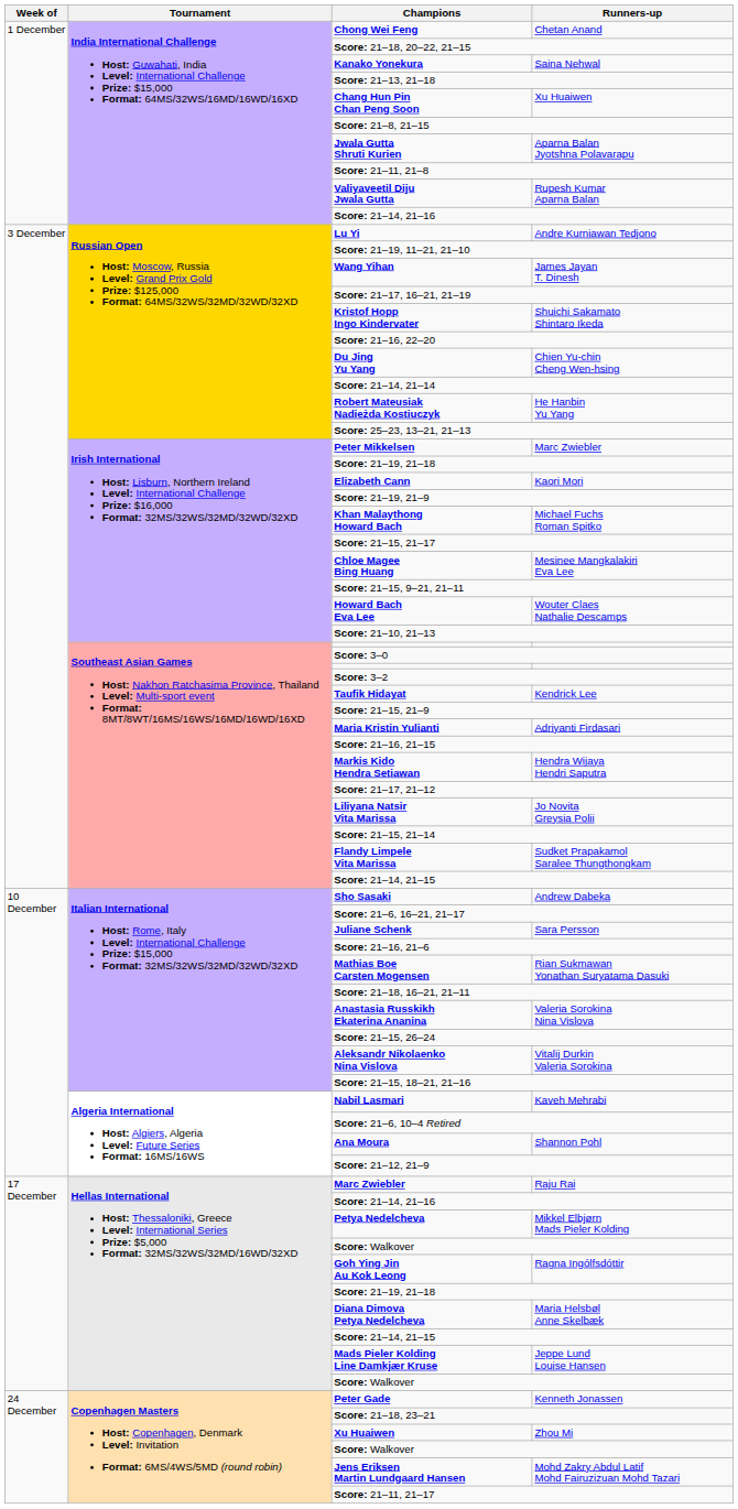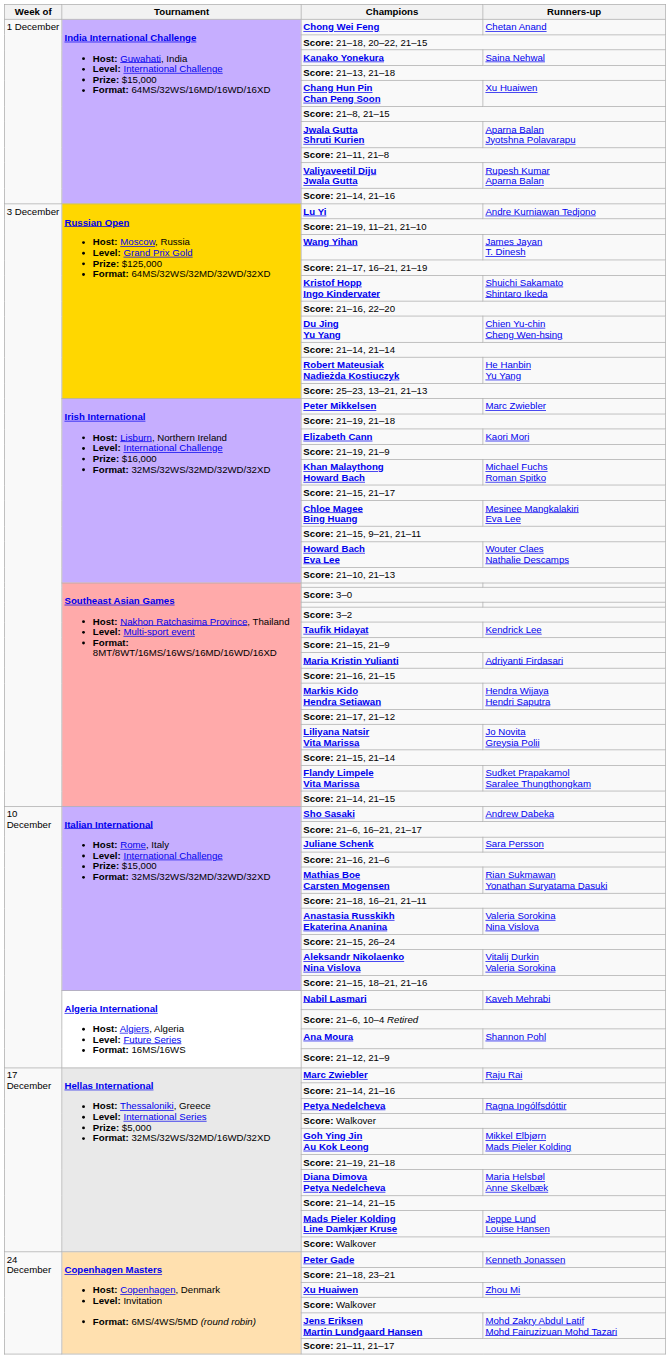Petya Nedelcheva | Runners-up: Mikkel Elbjørn Mads Pieler Kolding -> Ragna Ingólfsdóttir
Goh Ying Jin Au Kok Leong | Runners-up: Ragna Ingólfsdóttir -> Mikkel Elbjørn Mads Pieler Kolding
